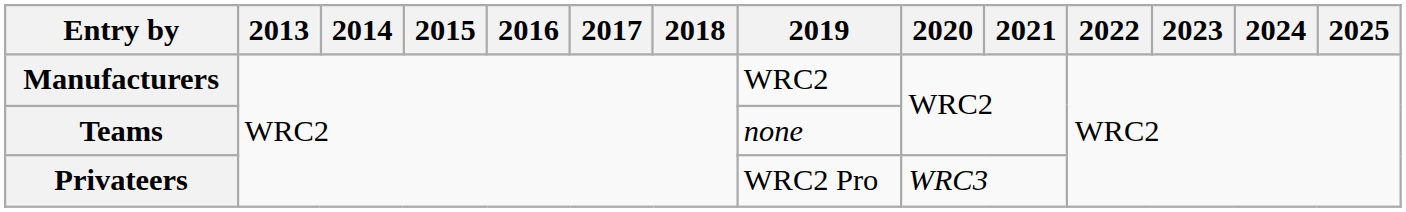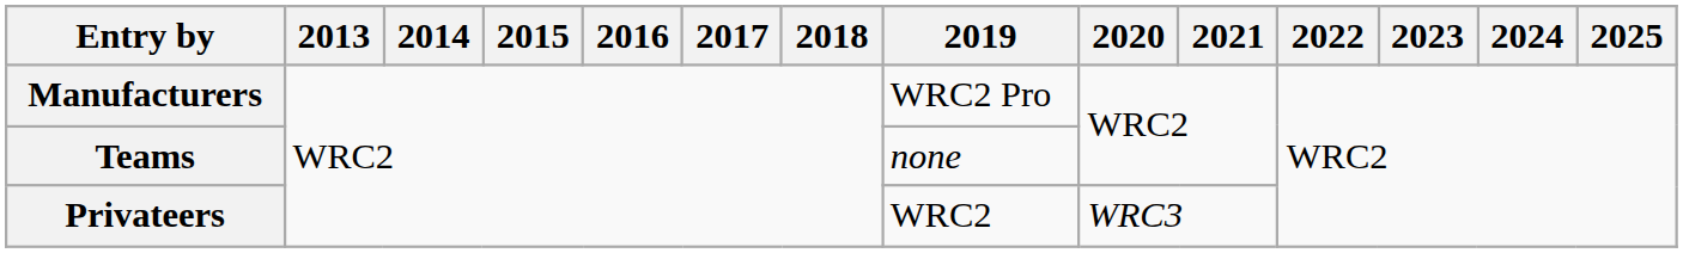Manufacturers | 2019: WRC2 -> WRC2 Pro
Privateers | 2019: WRC2 Pro -> WRC2
